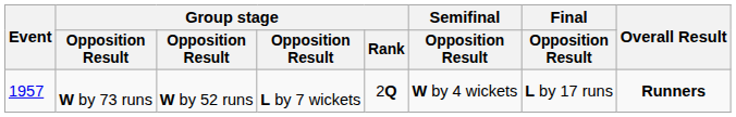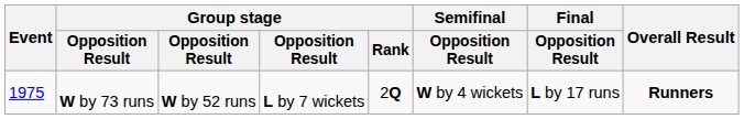W by 73 runs | Event: 1957 -> 1975
